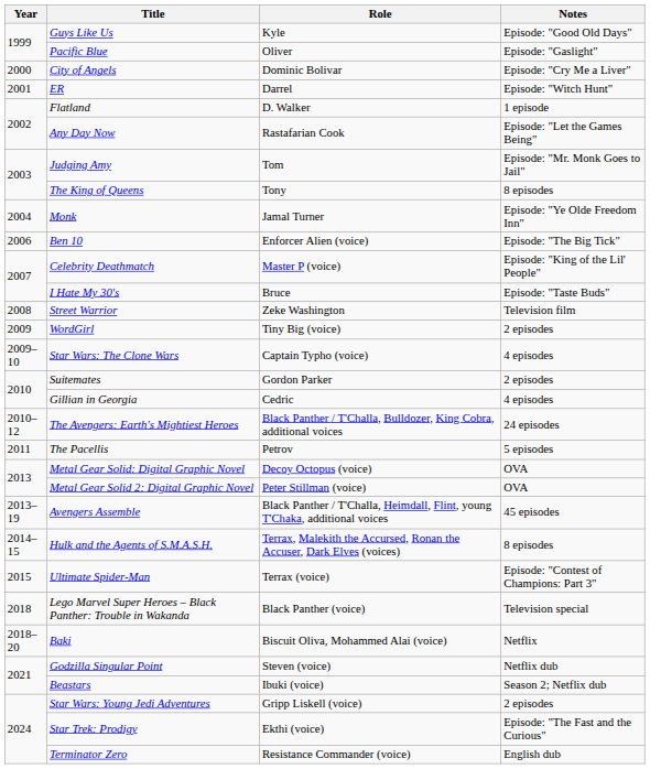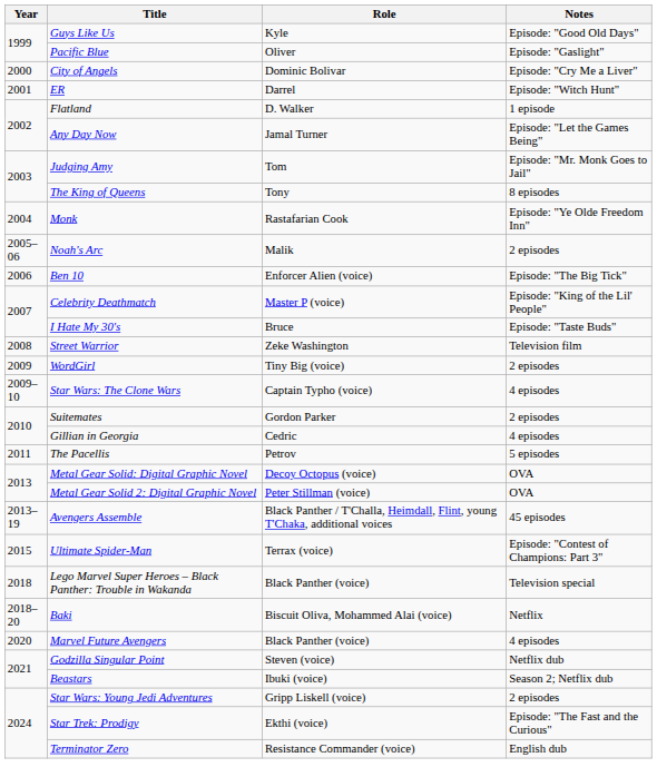Any Day Now | Role: Rastafarian Cook -> Jamal Turner
Monk | Role: Jamal Turner -> Rastafarian Cook
+ row: 2005–06 | Noah's Arc | Malik | 2 episodes
- row: 2010–12 | The Avengers: Earth's Mightiest Heroes | Black Panther / T'Challa, Bulldozer, King Cobra, additional voices | 24 episodes
- row: 2014–15 | Hulk and the Agents of S.M.A.S.H. | Terrax, Malekith the Accursed, Ronan the Accuser, Dark Elves (voices) | 8 episodes
+ row: 2020 | Marvel Future Avengers | Black Panther (voice) | 4 episodes
